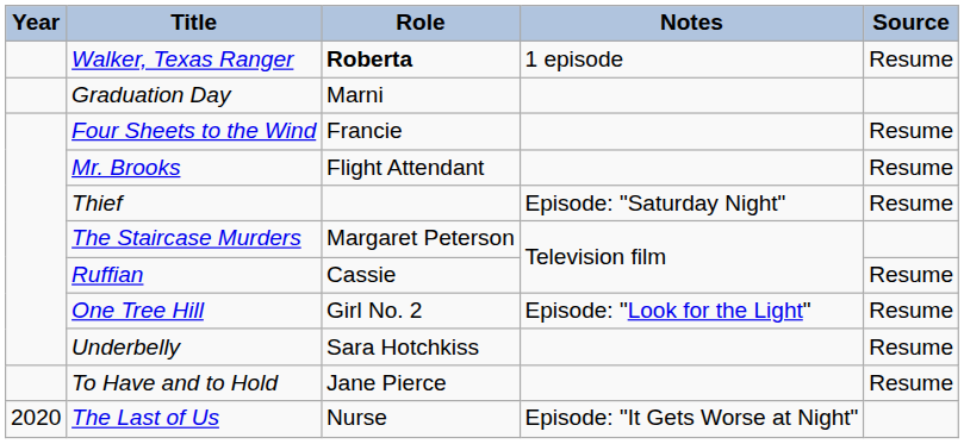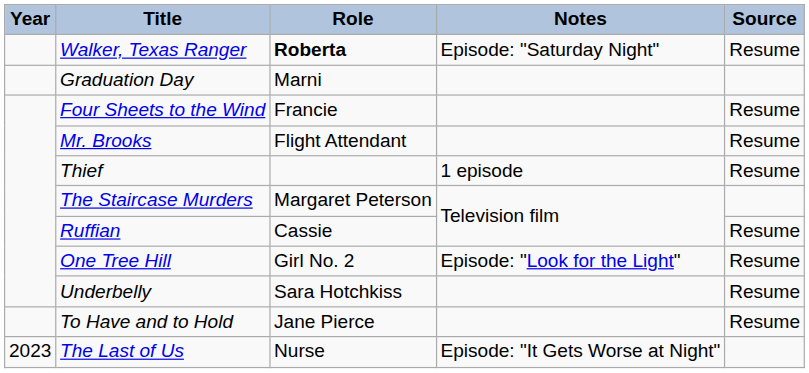Walker, Texas Ranger | Notes: 1 episode -> Episode: "Saturday Night"
Thief | Notes: Episode: "Saturday Night" -> 1 episode
The Last of Us | Year: 2020 -> 2023
